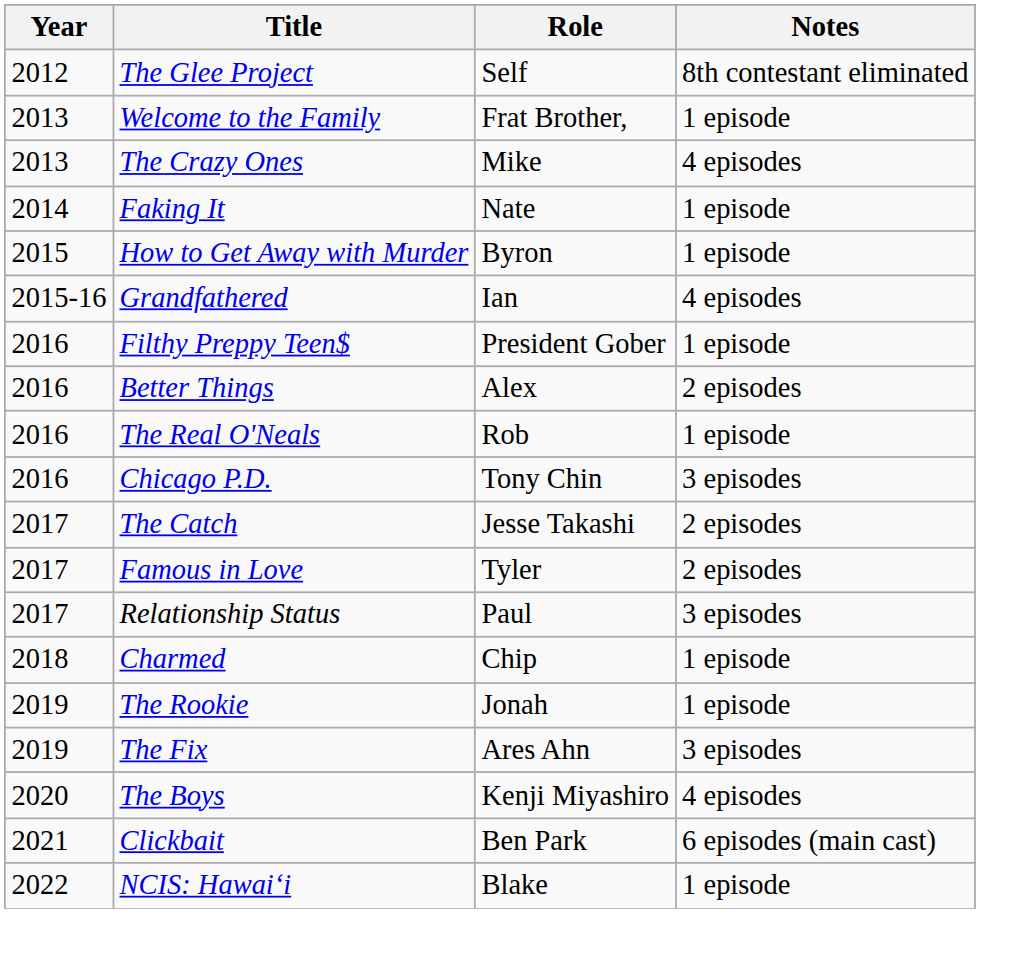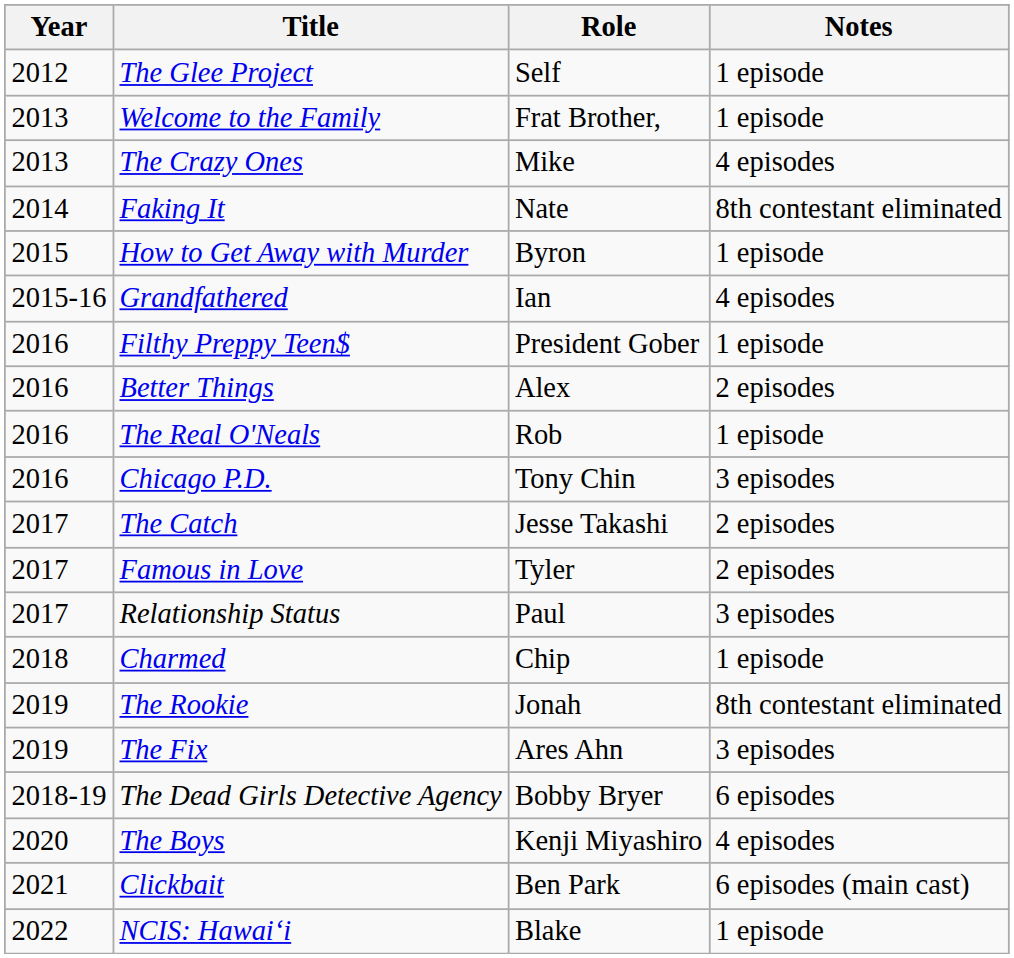The Glee Project | Notes: 8th contestant eliminated -> 1 episode
Faking It | Notes: 1 episode -> 8th contestant eliminated
The Rookie | Notes: 1 episode -> 8th contestant eliminated
+ row: 2018-19 | The Dead Girls Detective Agency | Bobby Bryer | 6 episodes
